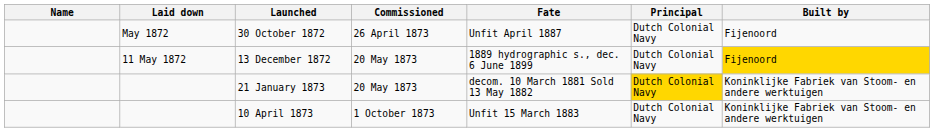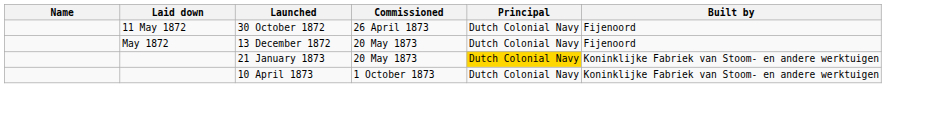- column: Fate | Unfit April 1887 | 1889 hydrographic s., dec. 6 June 1899 | decom. 10 March 1881 Sold 13 May 1882 | Unfit 15 March 1883
30 October 1872 | Laid down: May 1872 -> 11 May 1872
13 December 1872 | Laid down: 11 May 1872 -> May 1872
13 December 1872 | Built by: gold background -> no background
